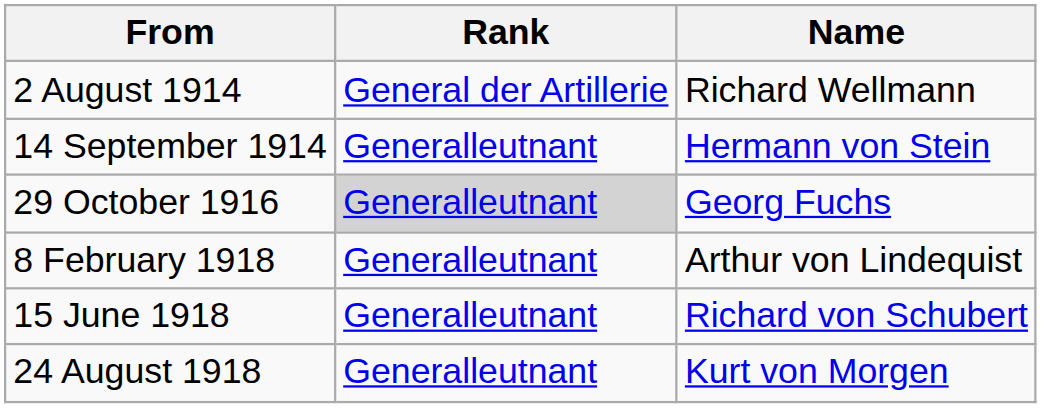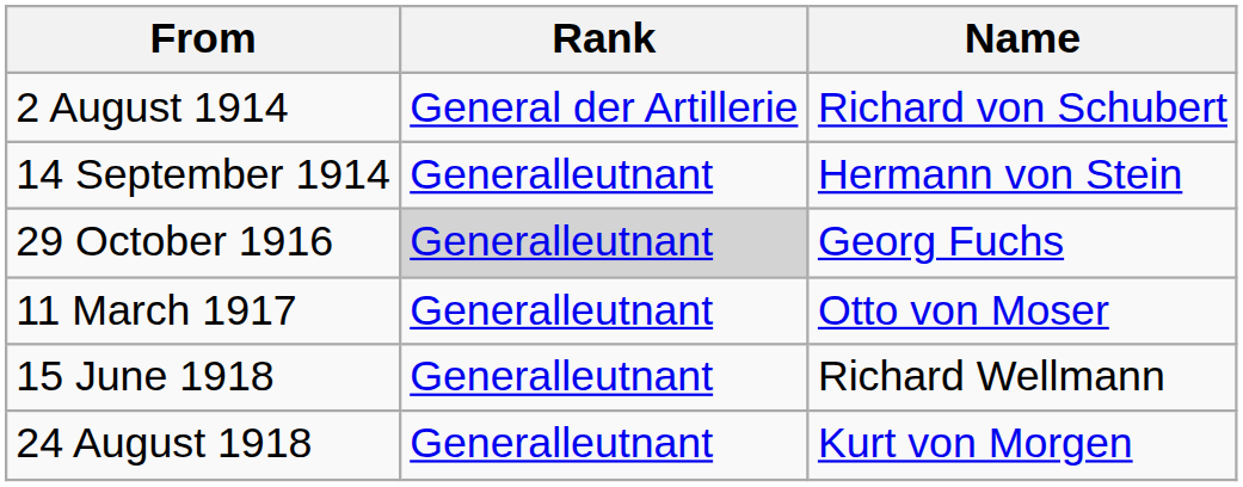2 August 1914 | Name: Richard Wellmann -> Richard von Schubert
+ row: 11 March 1917 | Generalleutnant | Otto von Moser
- row: 8 February 1918 | Generalleutnant | Arthur von Lindequist
15 June 1918 | Name: Richard von Schubert -> Richard Wellmann
